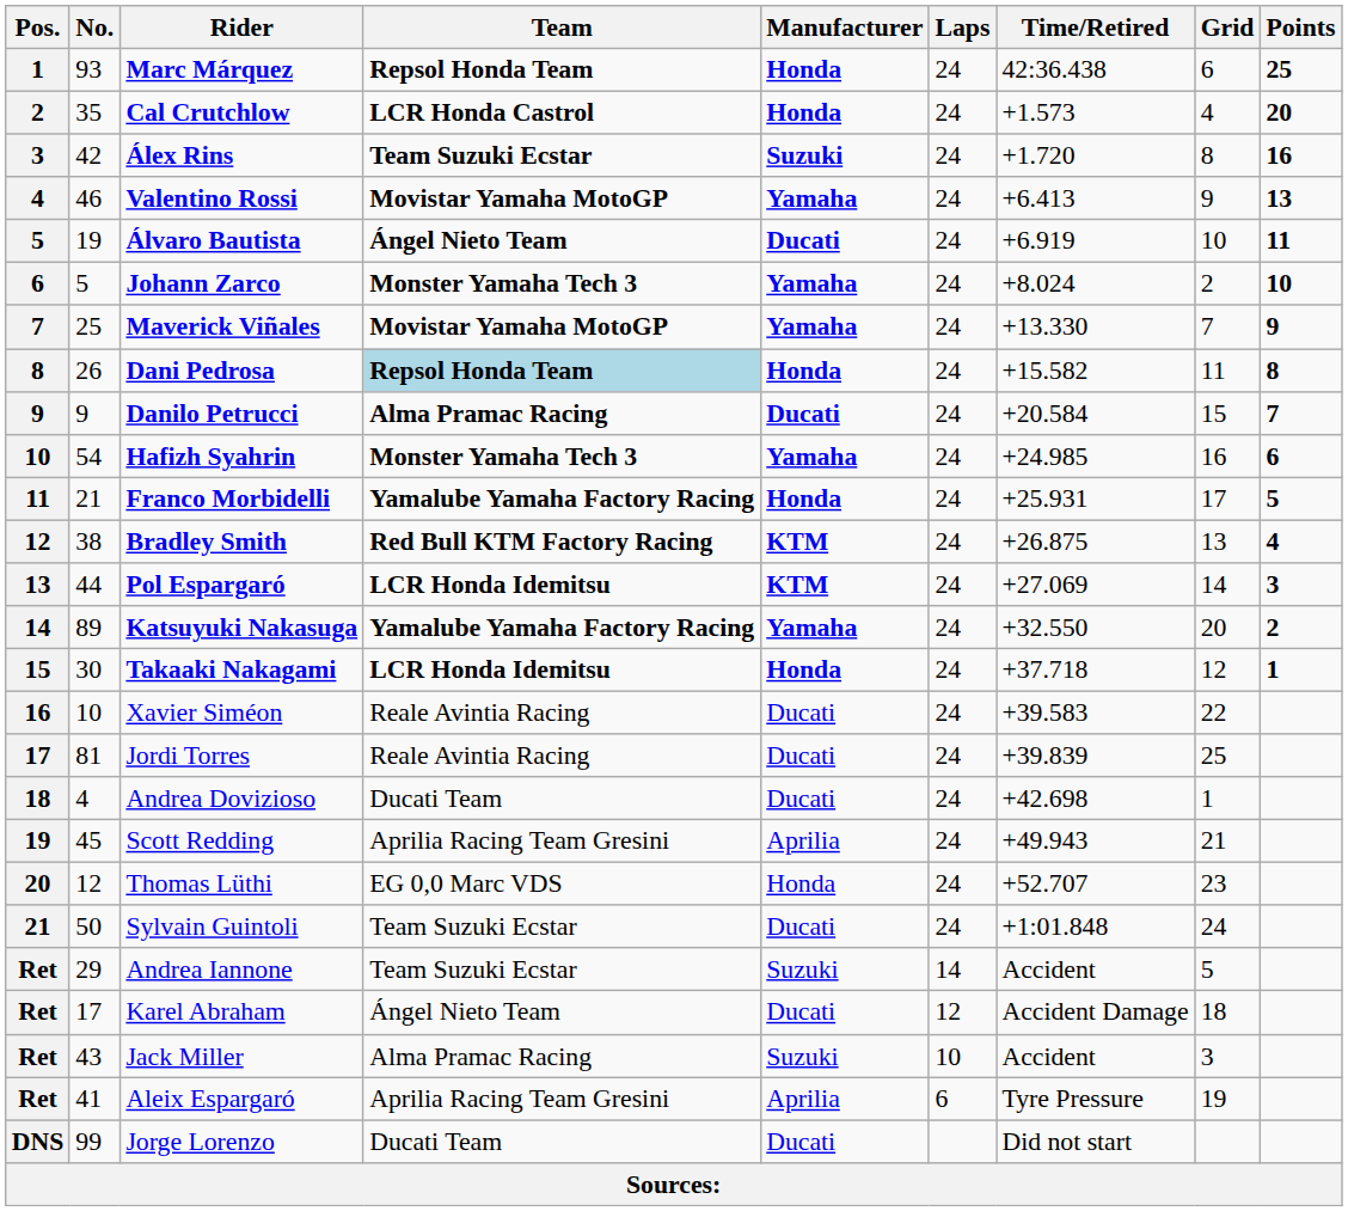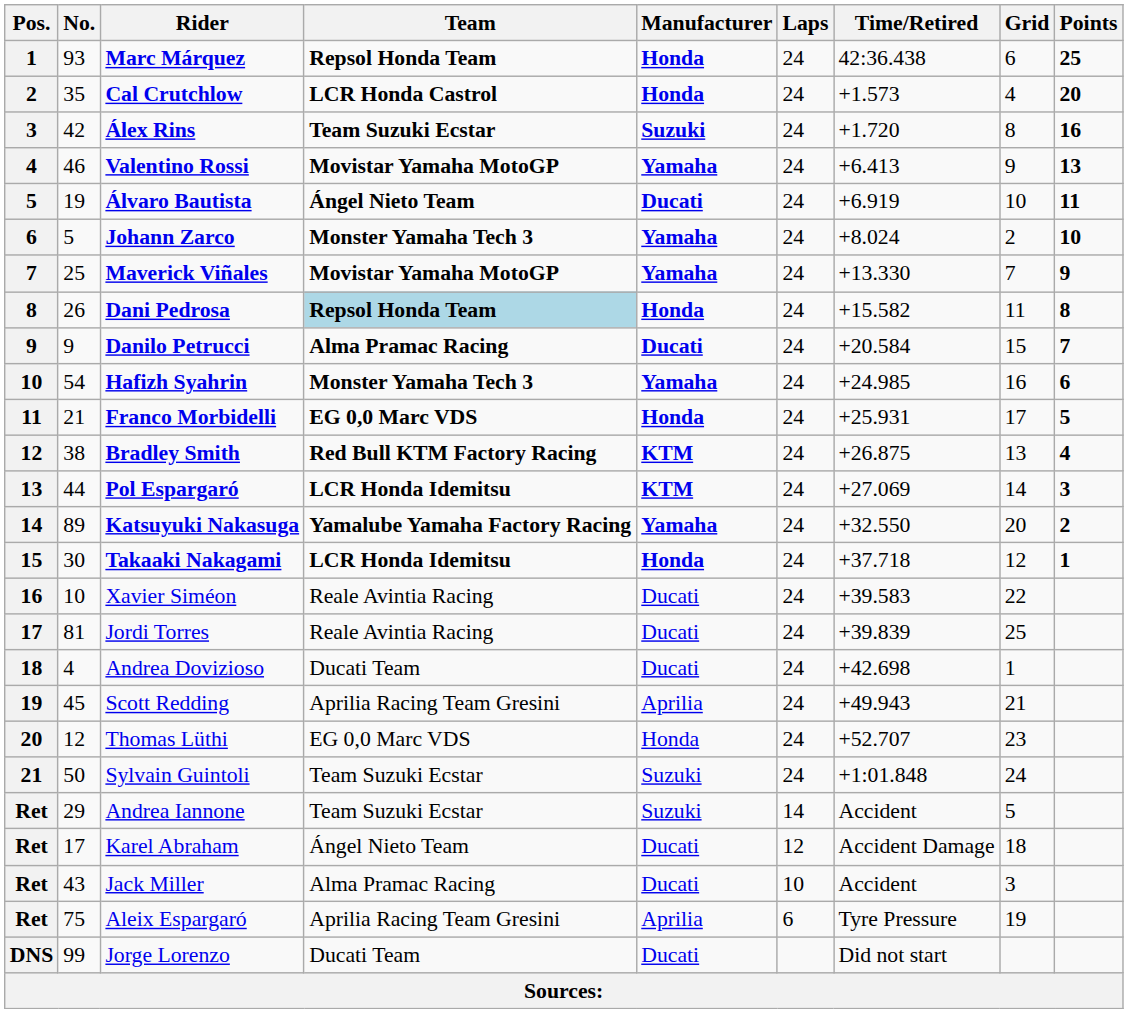Franco Morbidelli | Team: Yamalube Yamaha Factory Racing -> EG 0,0 Marc VDS
Sylvain Guintoli | Manufacturer: Ducati -> Suzuki
Jack Miller | Manufacturer: Suzuki -> Ducati
Aleix Espargaró | No.: 41 -> 75
